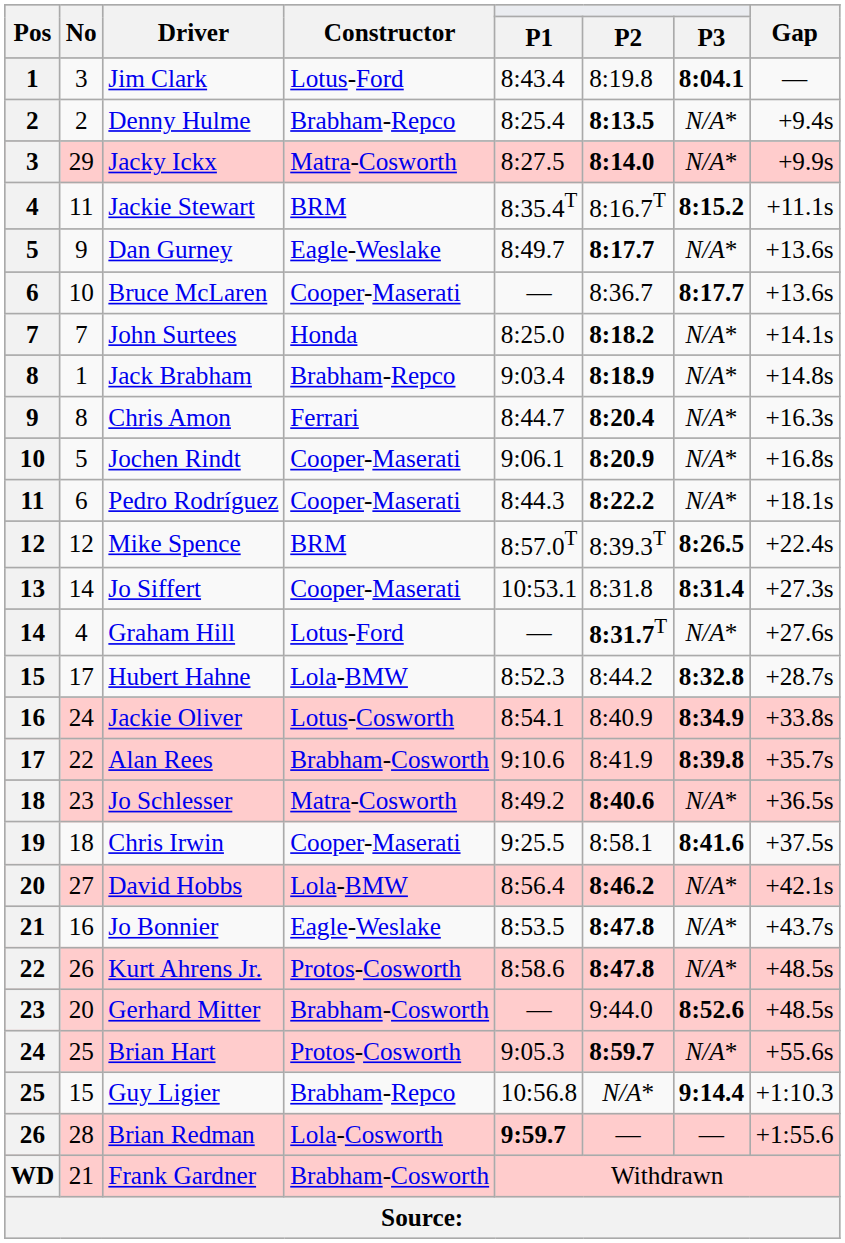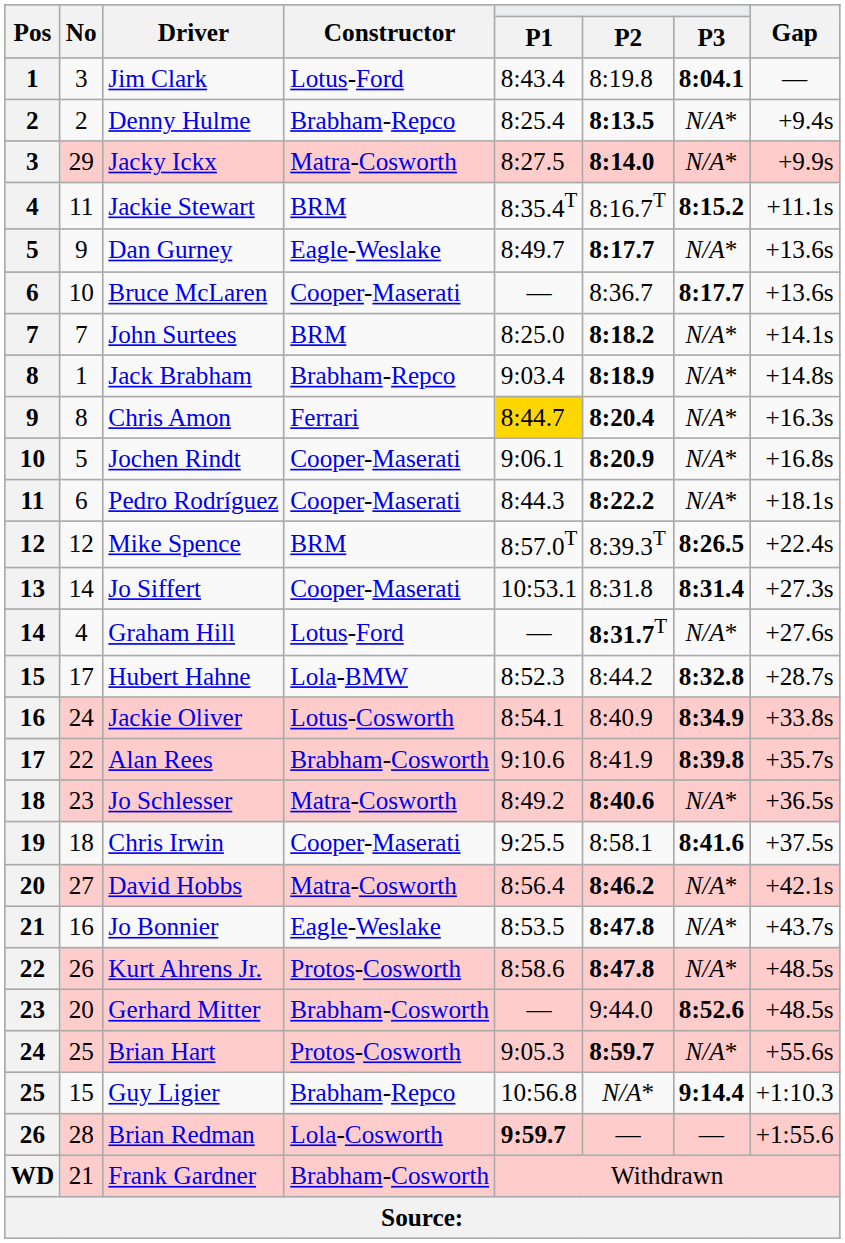John Surtees | Constructor: Honda -> BRM
Chris Amon | P1: no background -> gold background
David Hobbs | Constructor: Lola-BMW -> Matra-Cosworth
